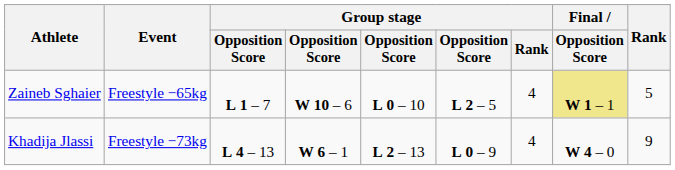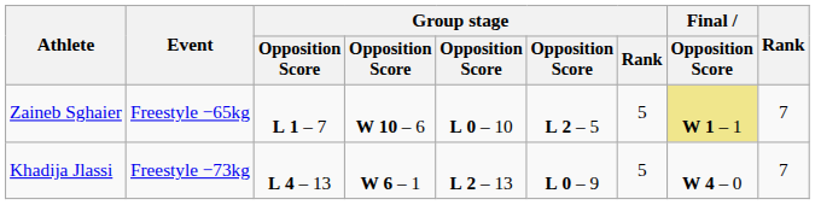Zaineb Sghaier | Group stage / Rank: 4 -> 5
Zaineb Sghaier | Rank: 5 -> 7
Khadija Jlassi | Group stage / Rank: 4 -> 5
Khadija Jlassi | Rank: 9 -> 7
